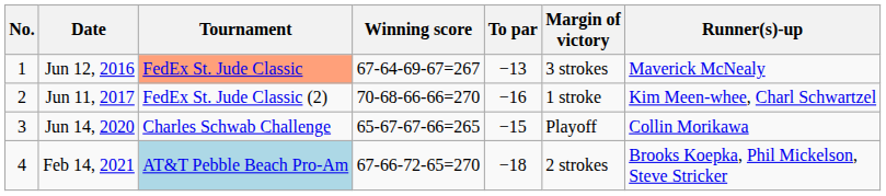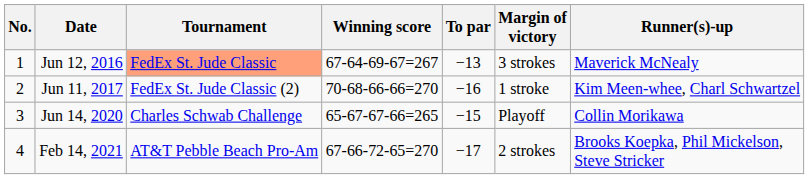Feb 14, 2021 | Tournament: lightblue background -> no background
Feb 14, 2021 | To par: −18 -> −17
